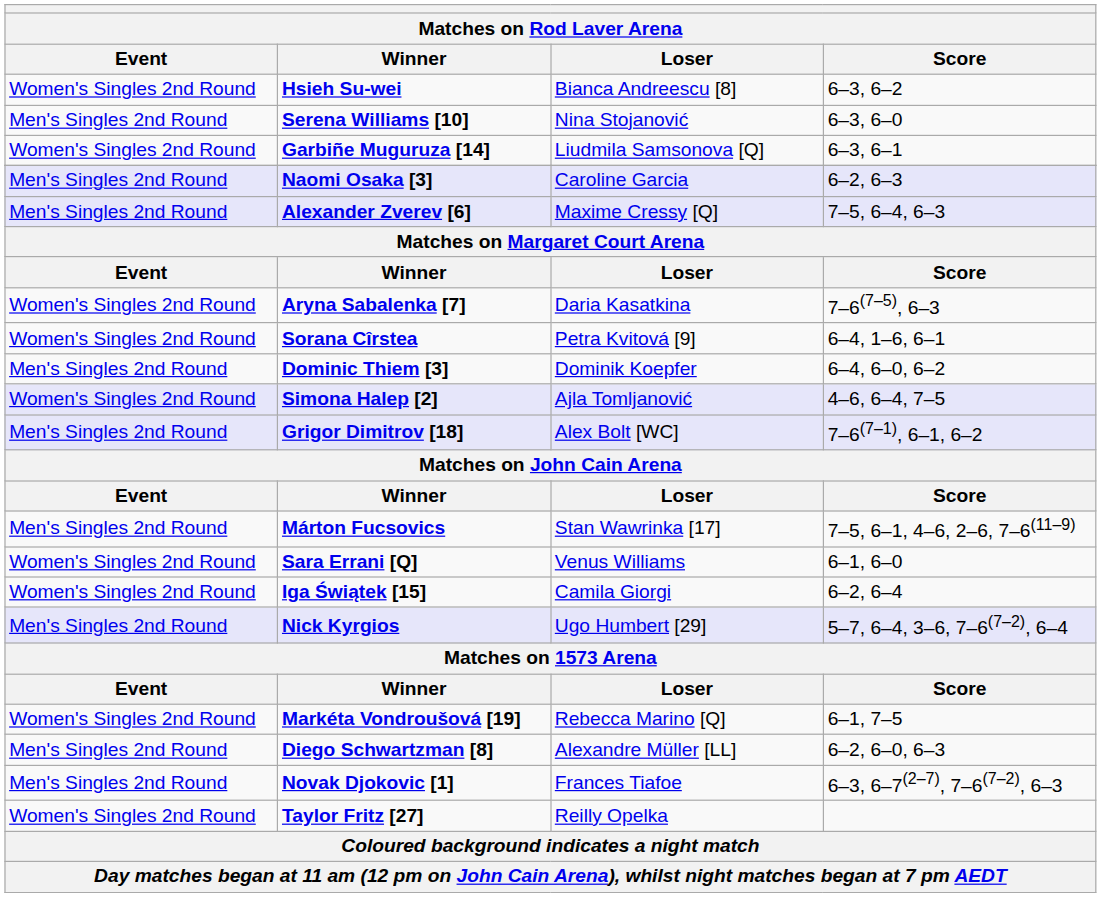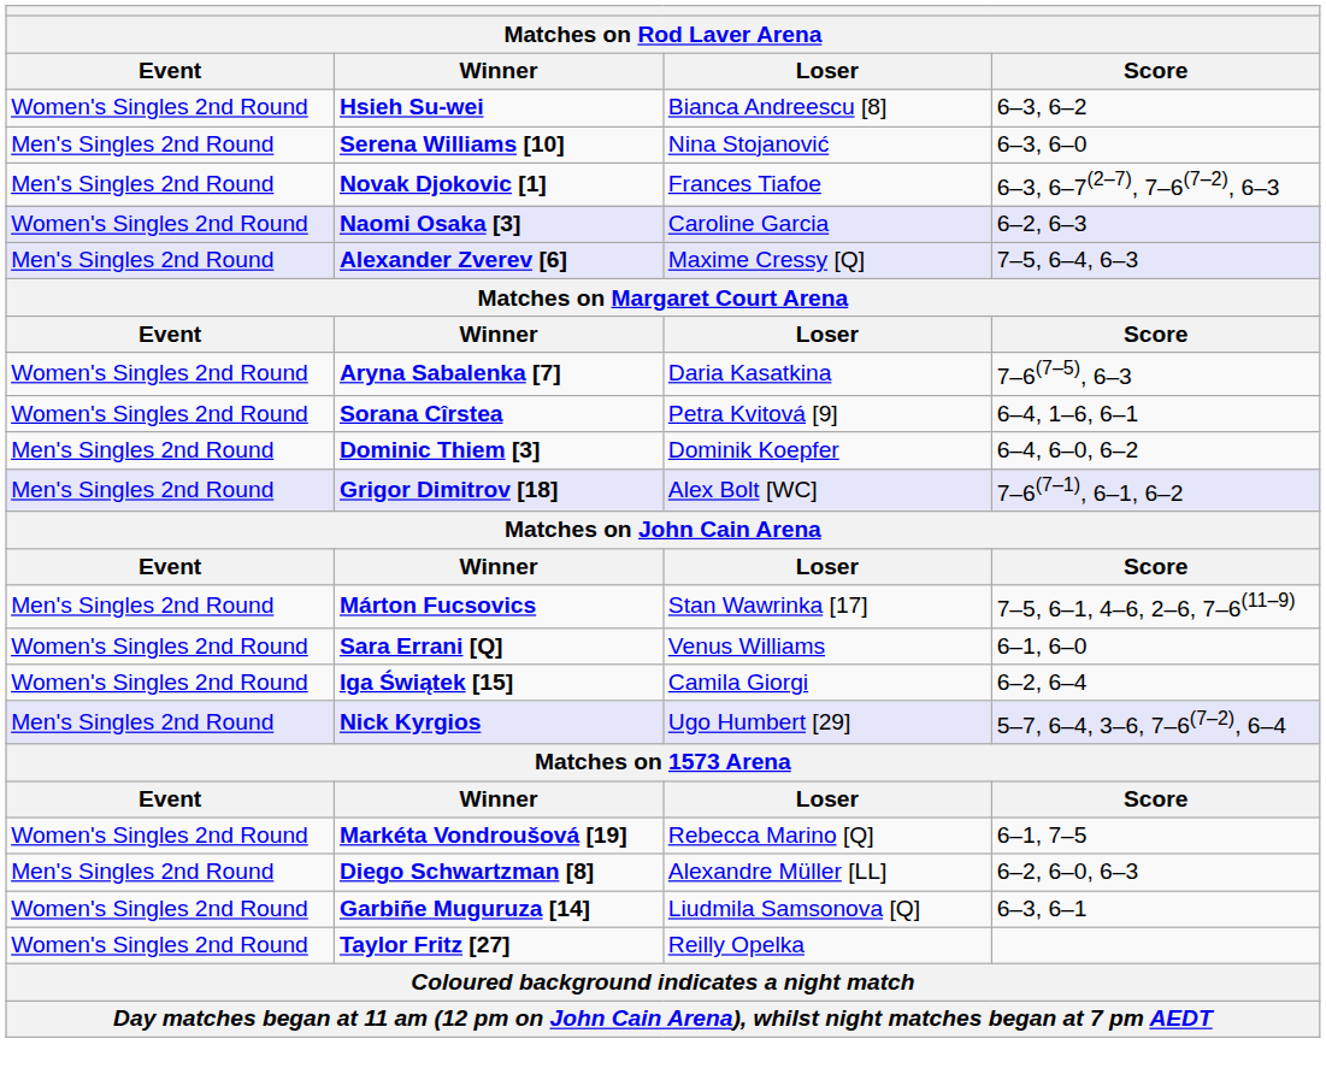rows swapped: Novak Djokovic [1] <-> Garbiñe Muguruza [14]
Naomi Osaka [3] | Event: Men's Singles 2nd Round -> Women's Singles 2nd Round
- row: Women's Singles 2nd Round | Simona Halep [2] | Ajla Tomljanović | 4–6, 6–4, 7–5
